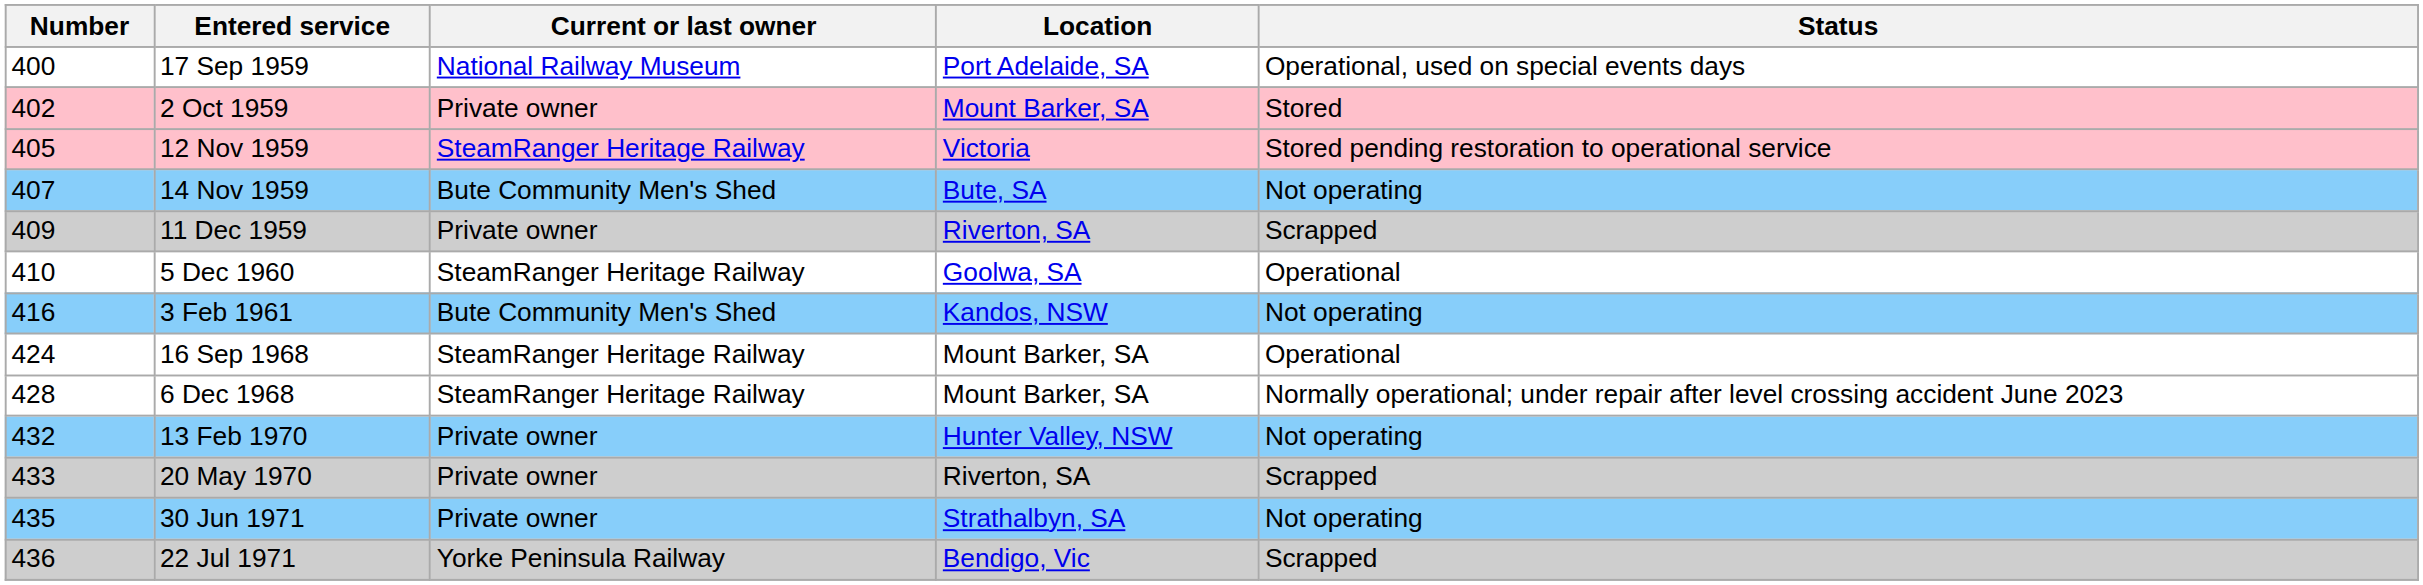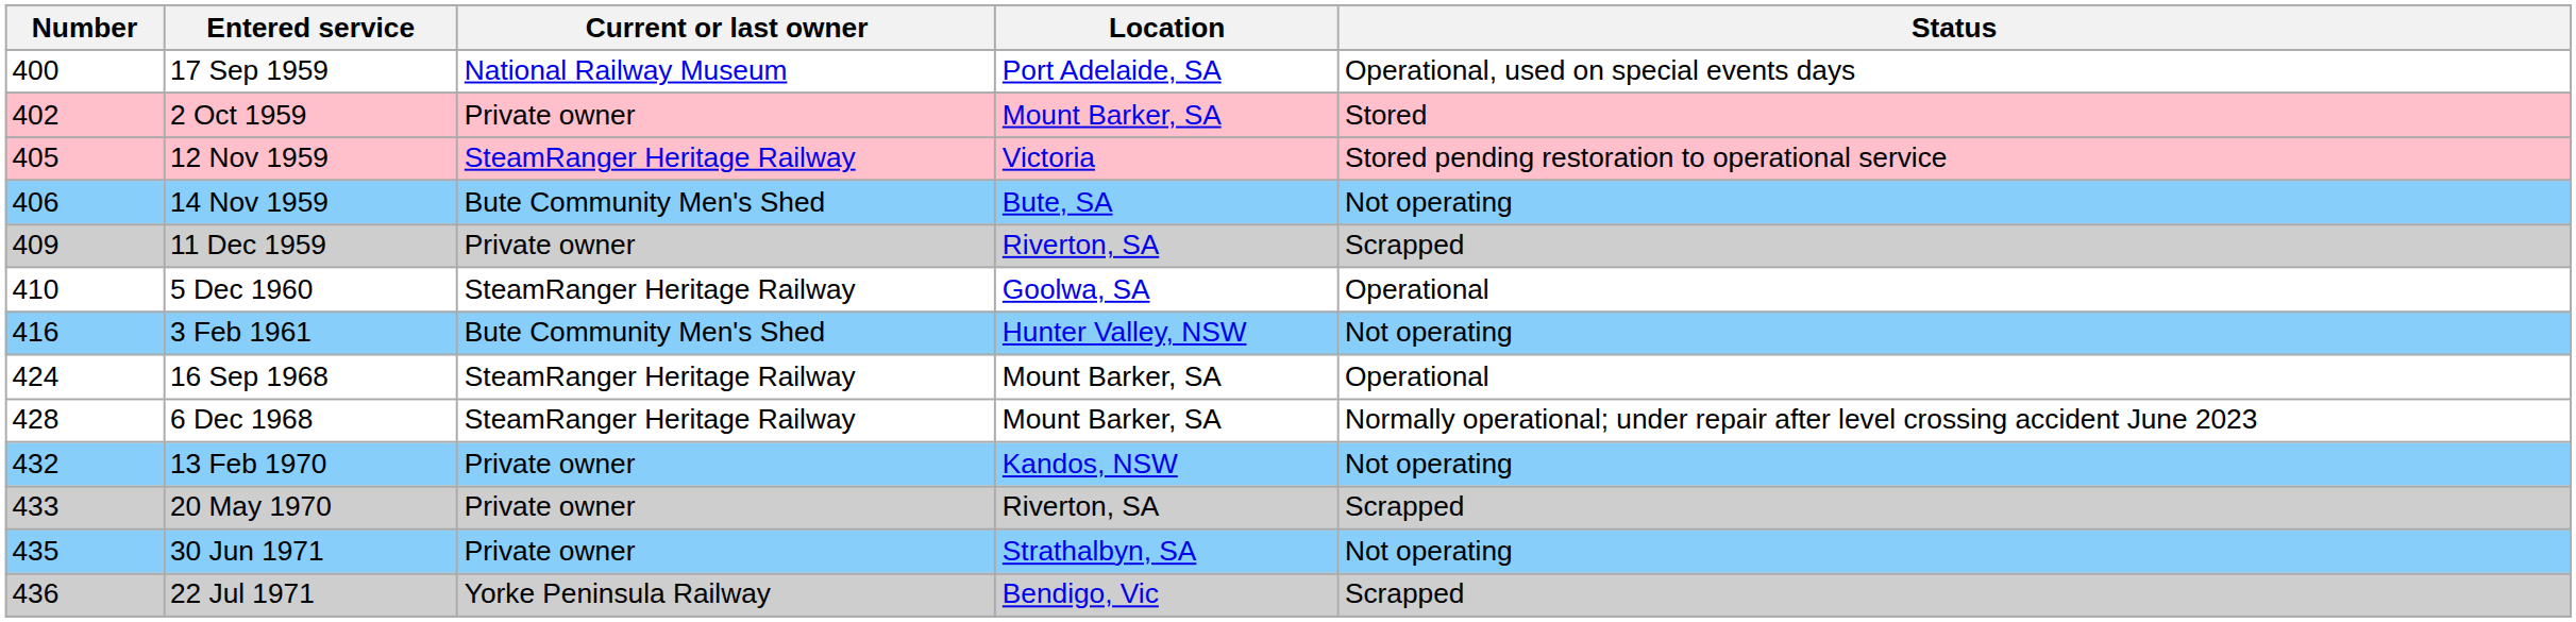14 Nov 1959 | Number: 407 -> 406
3 Feb 1961 | Location: Kandos, NSW -> Hunter Valley, NSW
13 Feb 1970 | Location: Hunter Valley, NSW -> Kandos, NSW
